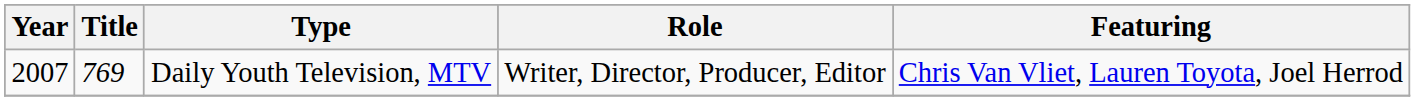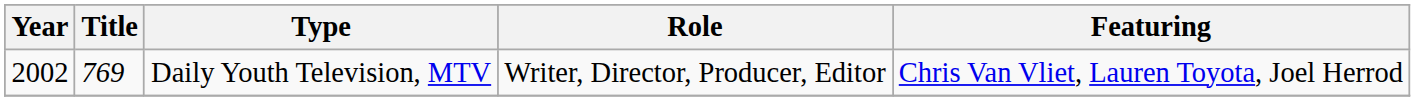Daily Youth Television, MTV | Year: 2007 -> 2002
